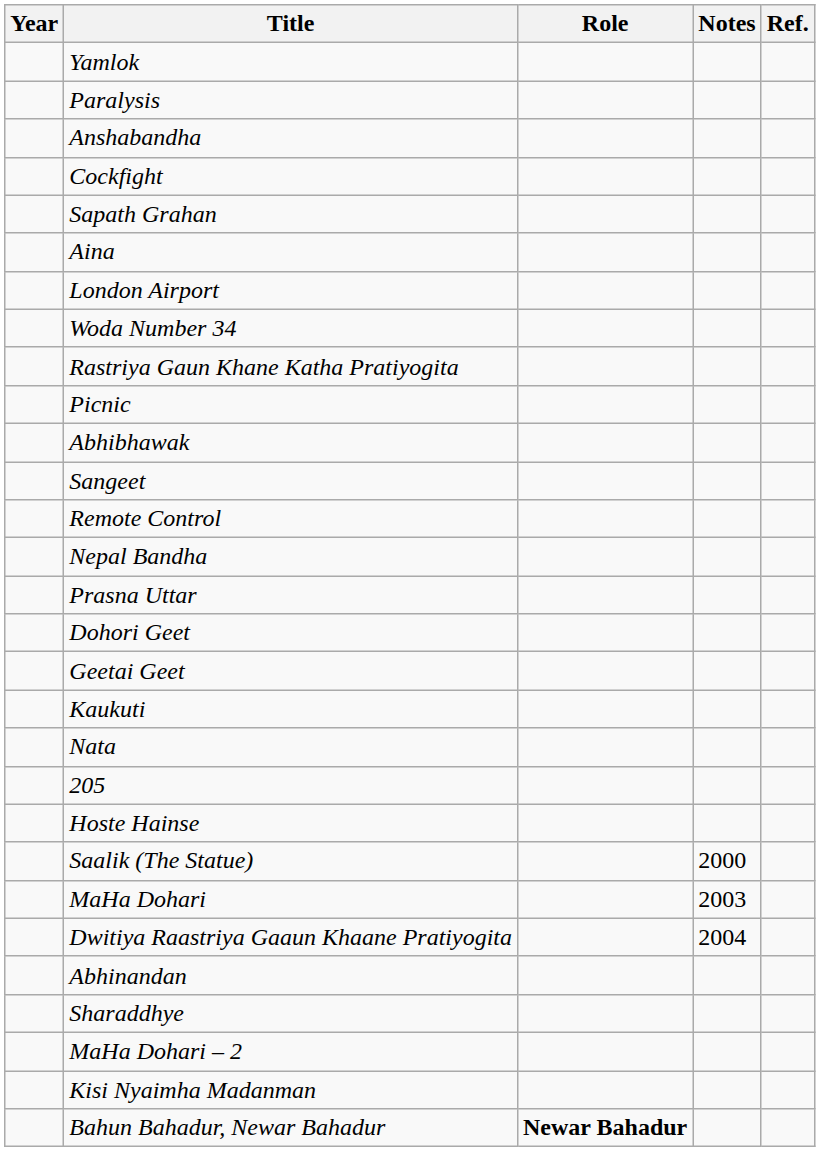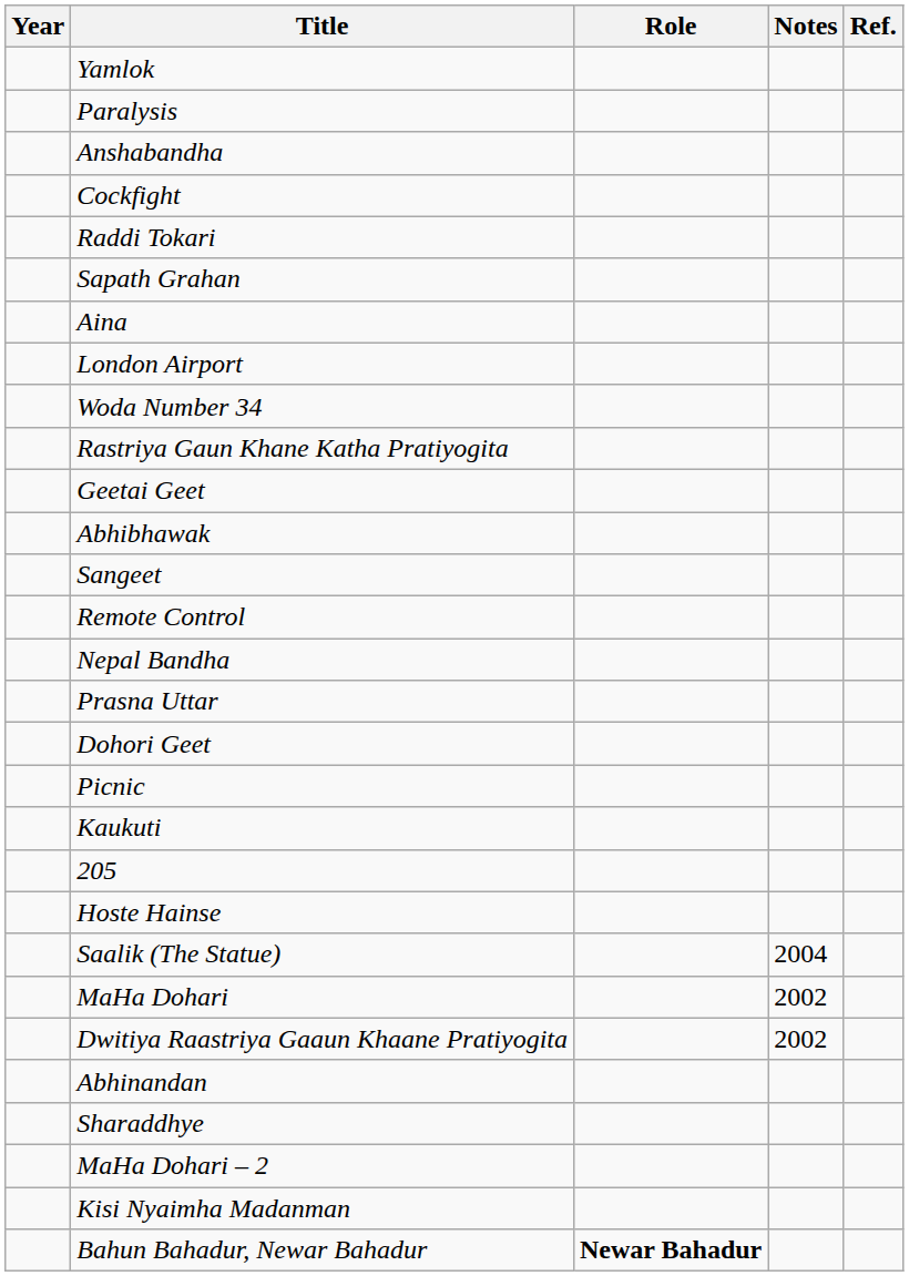+ row: Raddi Tokari
rows swapped: Picnic <-> Geetai Geet
- row: Nata
Saalik (The Statue) | Notes: 2000 -> 2004
MaHa Dohari | Notes: 2003 -> 2002
Dwitiya Raastriya Gaaun Khaane Pratiyogita | Notes: 2004 -> 2002
